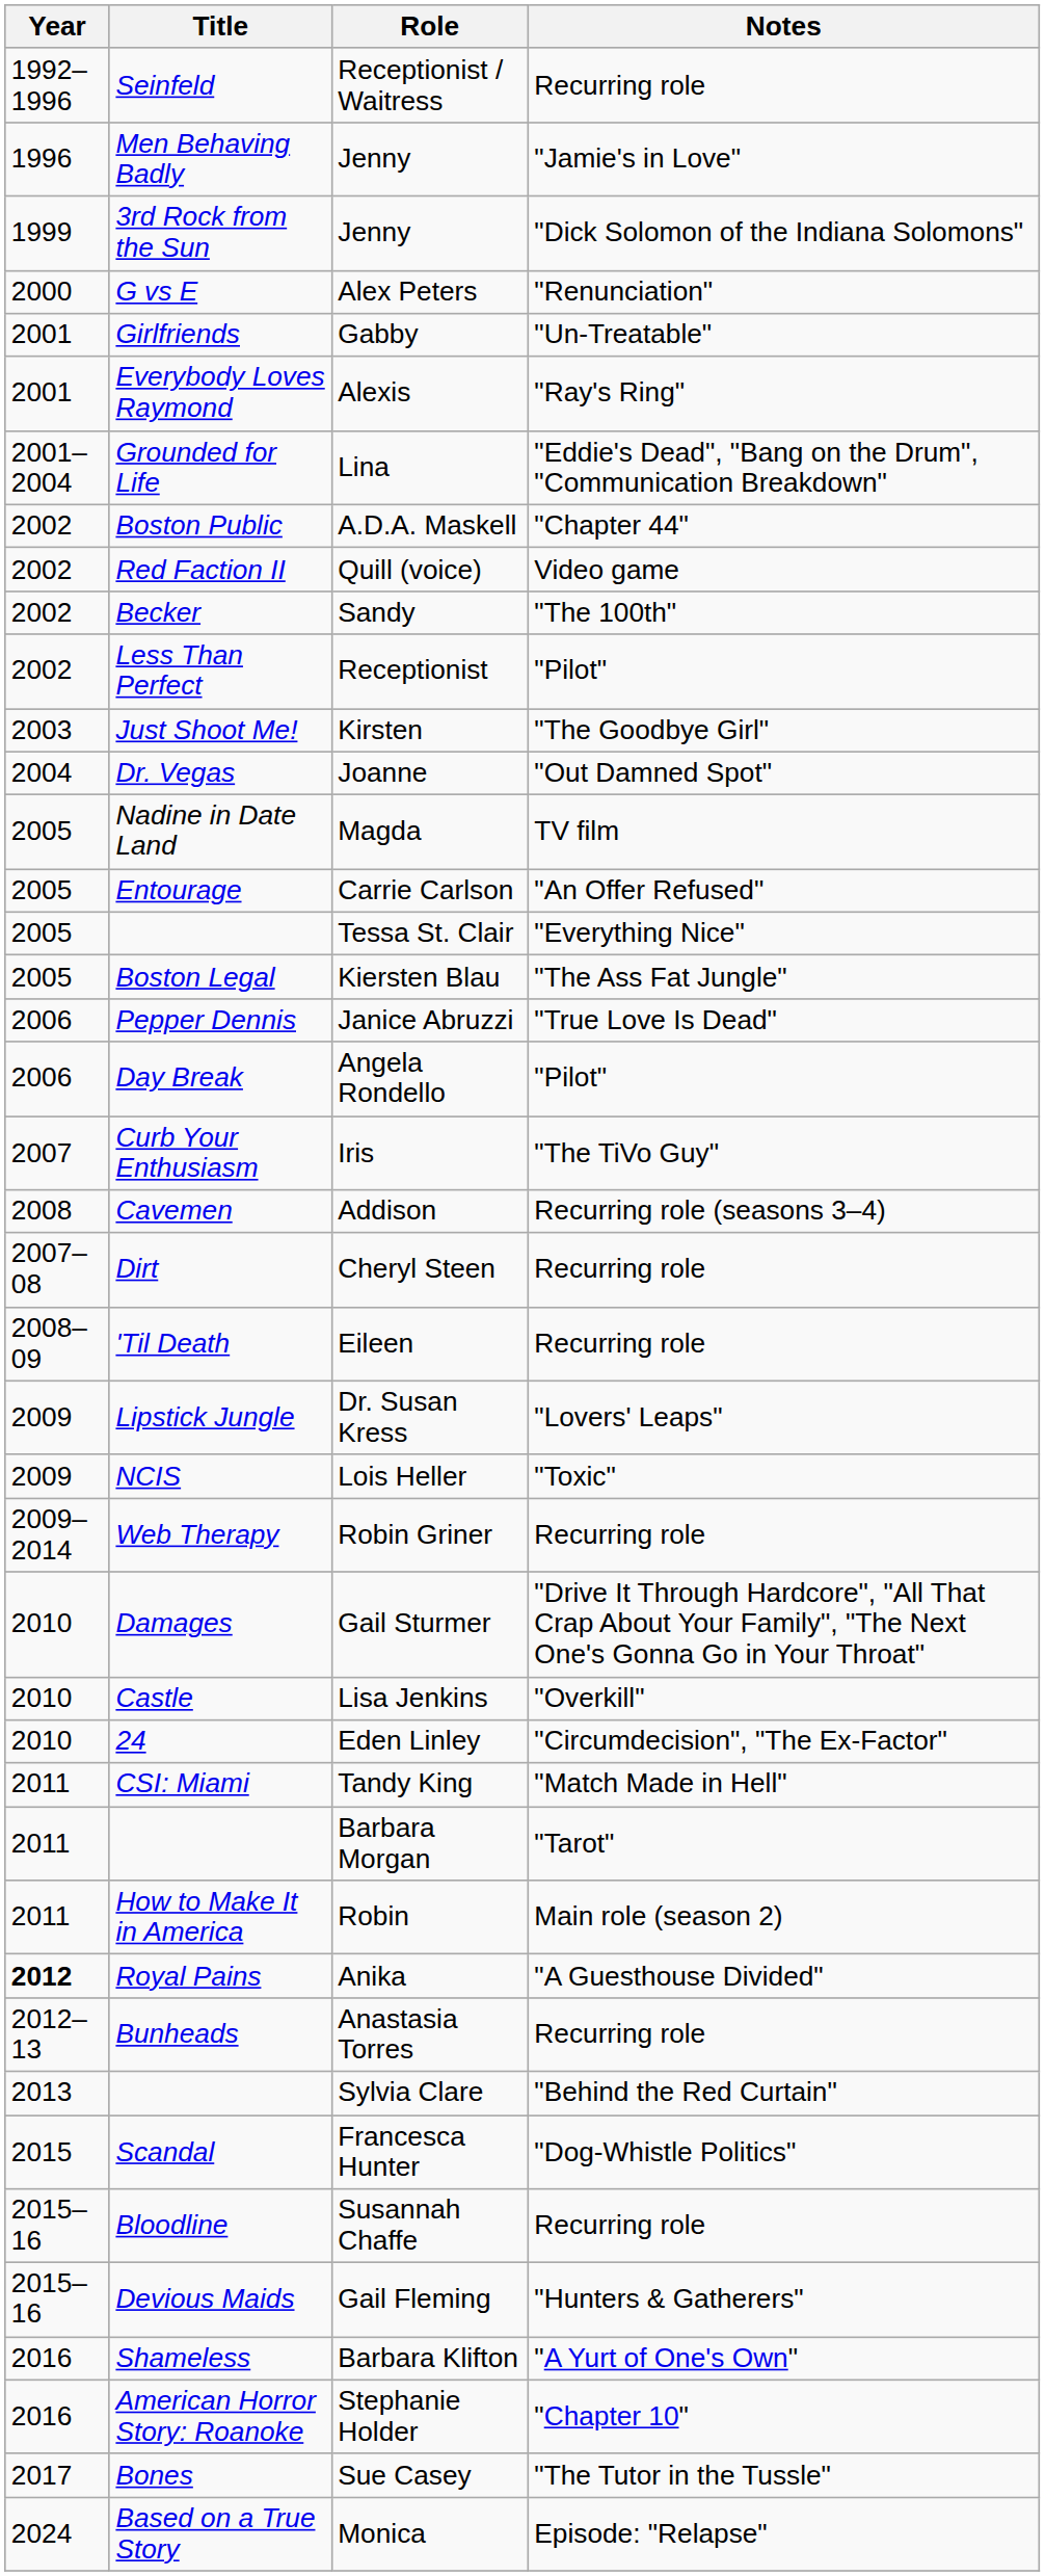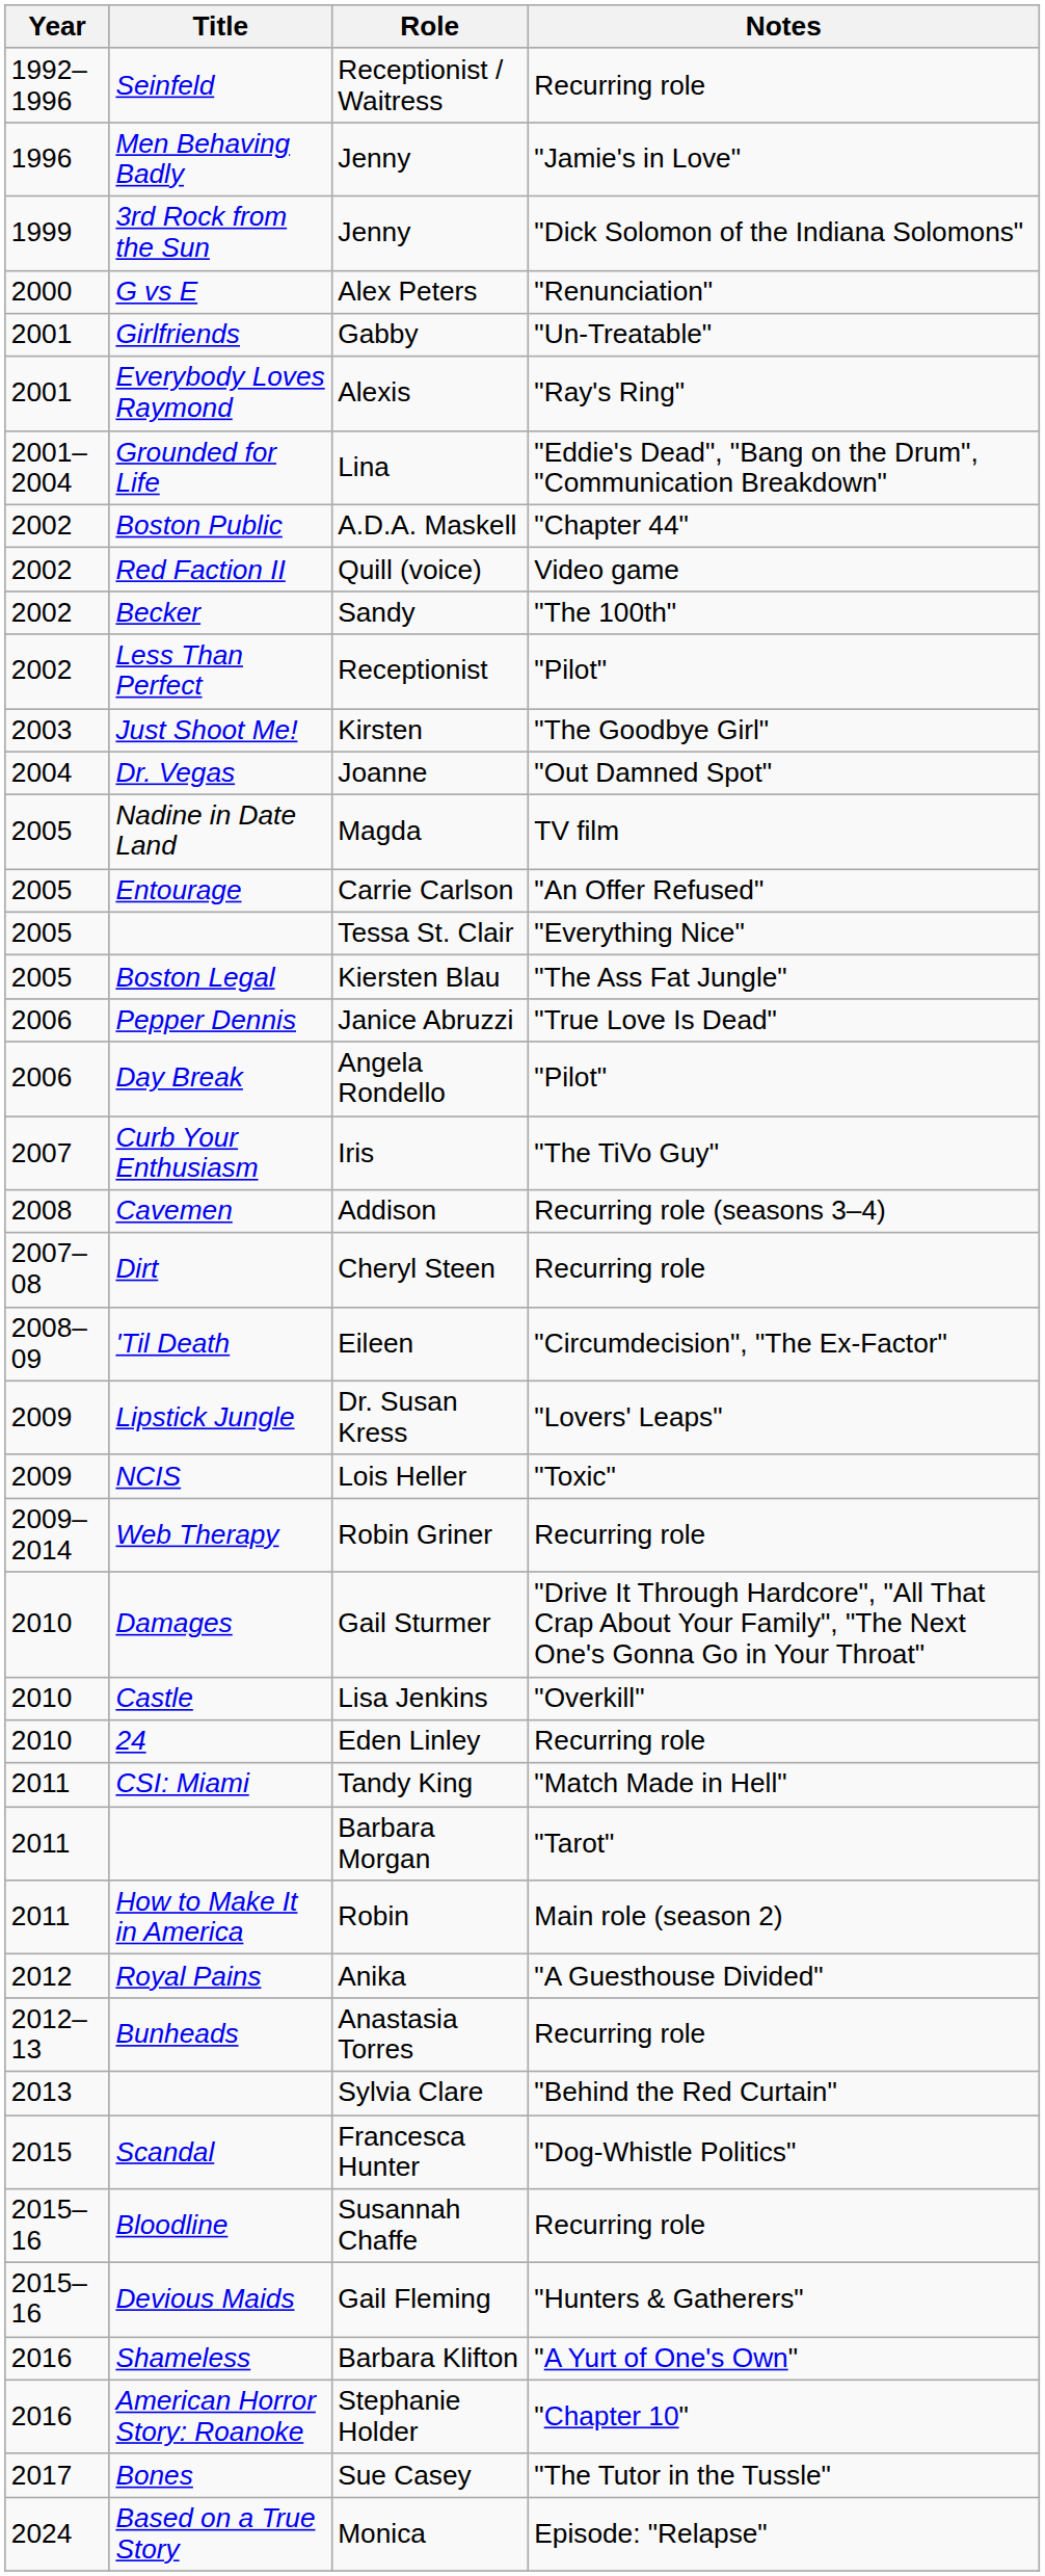Eileen | Notes: Recurring role -> "Circumdecision", "The Ex-Factor"
Eden Linley | Notes: "Circumdecision", "The Ex-Factor" -> Recurring role
Anika | Year: bold -> normal
